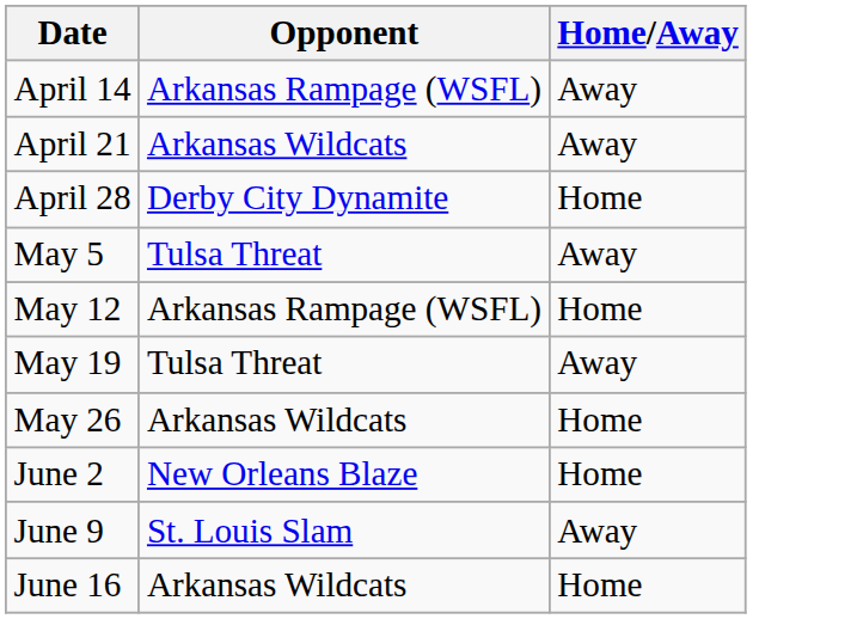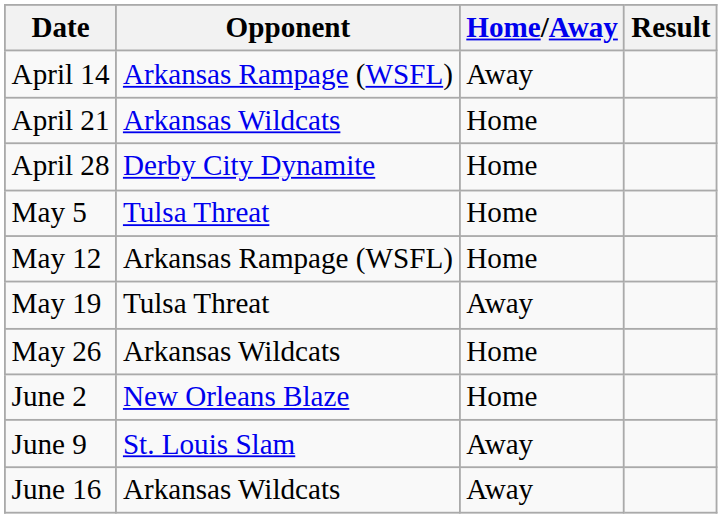+ column: Result
April 21 | Home/Away: Away -> Home
May 5 | Home/Away: Away -> Home
June 16 | Home/Away: Home -> Away
